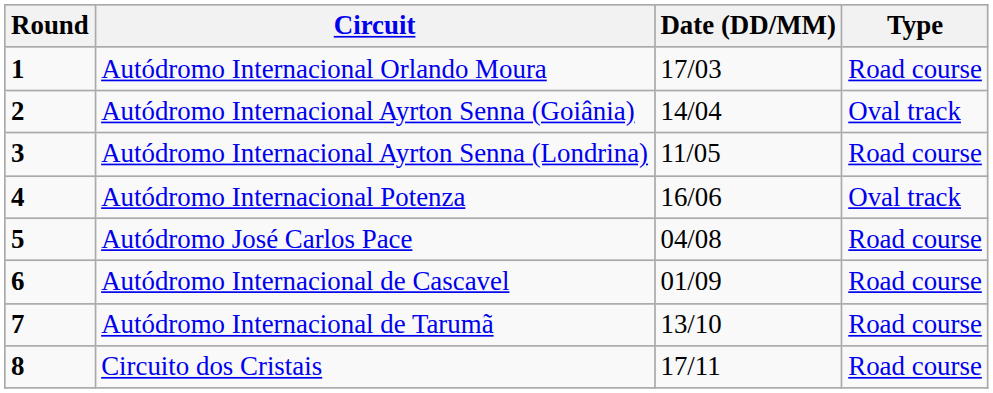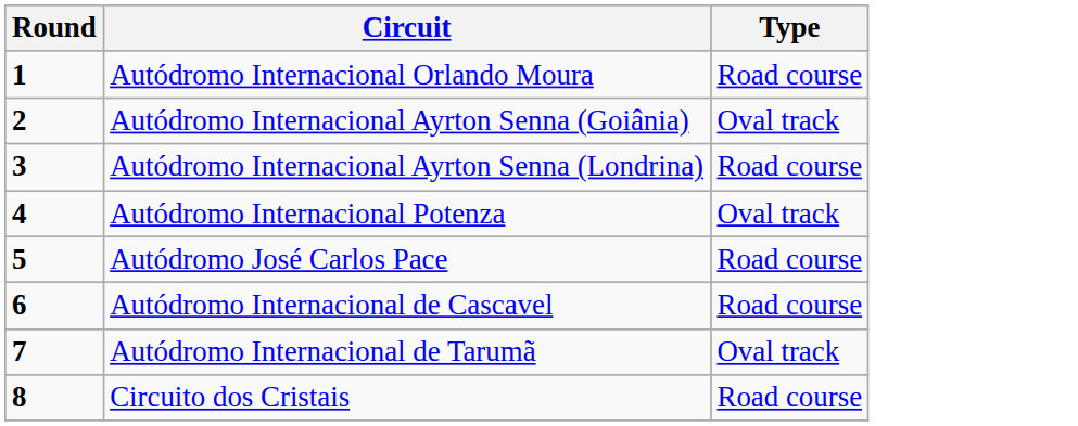- column: Date (DD/MM) | 17/03 | 14/04 | 11/05 | 16/06 | 04/08 | 01/09 | 13/10 | 17/11
Autódromo Internacional de Tarumã | Type: Road course -> Oval track
